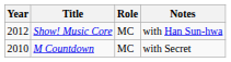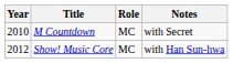rows swapped: M Countdown <-> Show! Music Core
